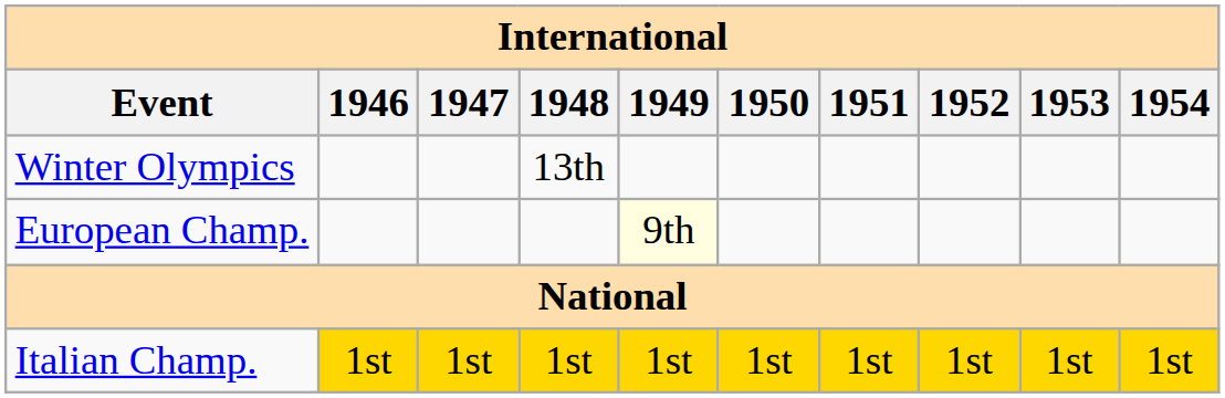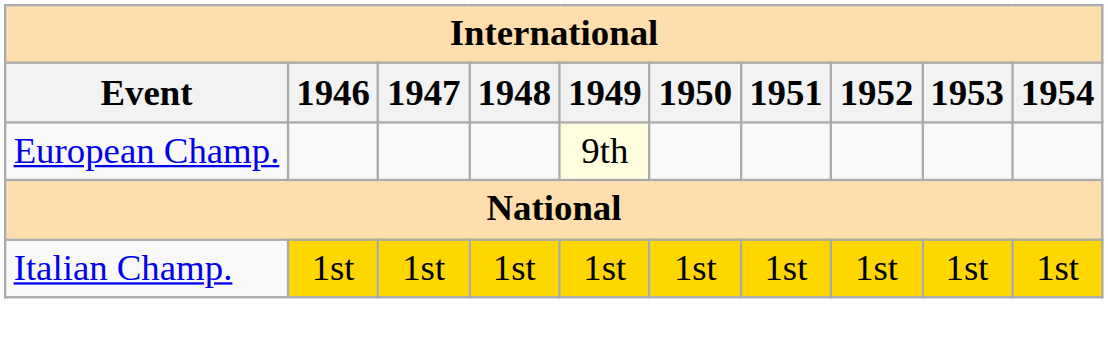- row: Winter Olympics | 13th
